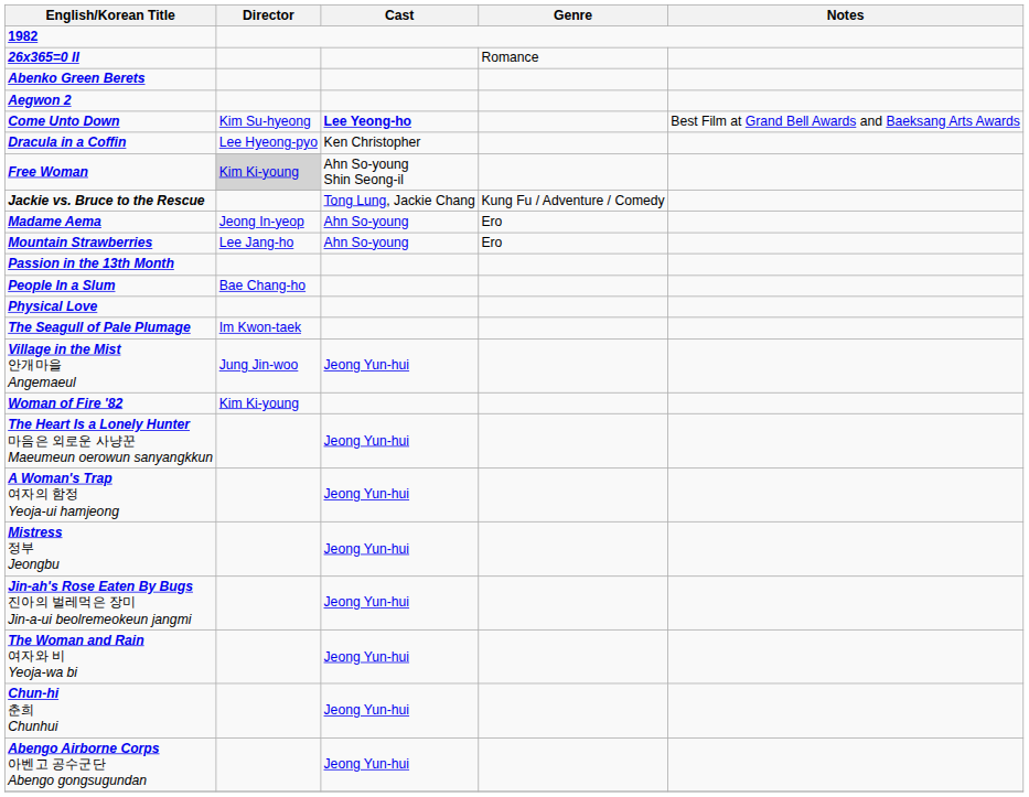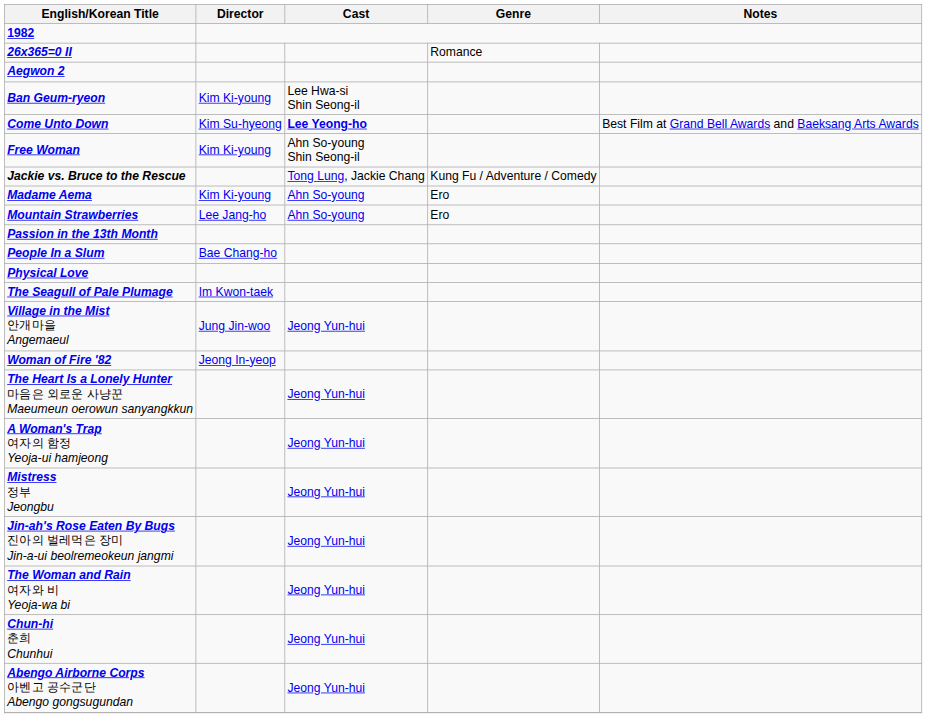- row: Abenko Green Berets
+ row: Ban Geum-ryeon | Kim Ki-young | Lee Hwa-si Shin Seong-il
- row: Dracula in a Coffin | Lee Hyeong-pyo | Ken Christopher
Free Woman | Director: lightgrey background -> no background
Madame Aema | Director: Jeong In-yeop -> Kim Ki-young
Woman of Fire '82 | Director: Kim Ki-young -> Jeong In-yeop
